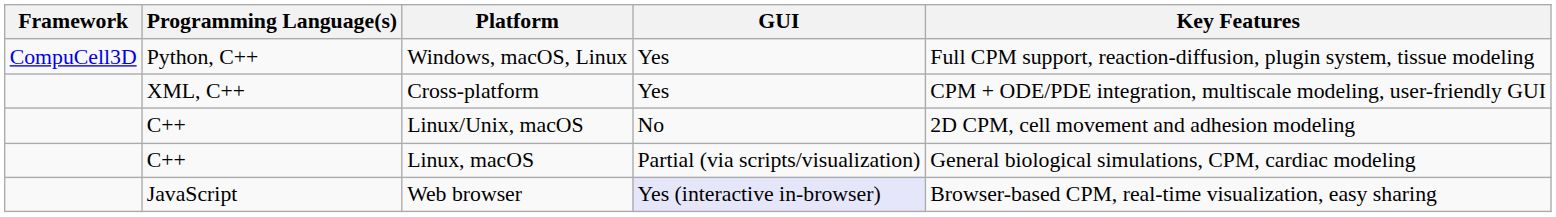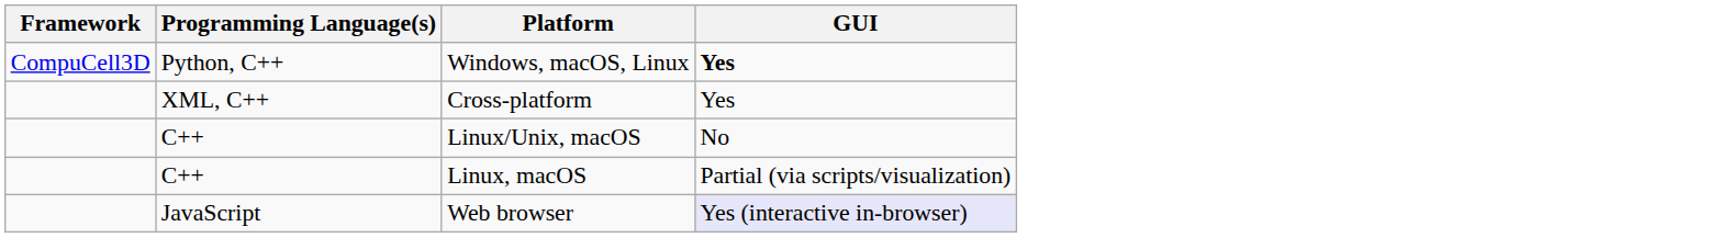- column: Key Features | Full CPM support, reaction-diffusion, plugin system, tissue modeling | CPM + ODE/PDE integration, multiscale modeling, user-friendly GUI | 2D CPM, cell movement and adhesion modeling | General biological simulations, CPM, cardiac modeling | Browser-based CPM, real-time visualization, easy sharing
Windows, macOS, Linux | GUI: normal -> bold
